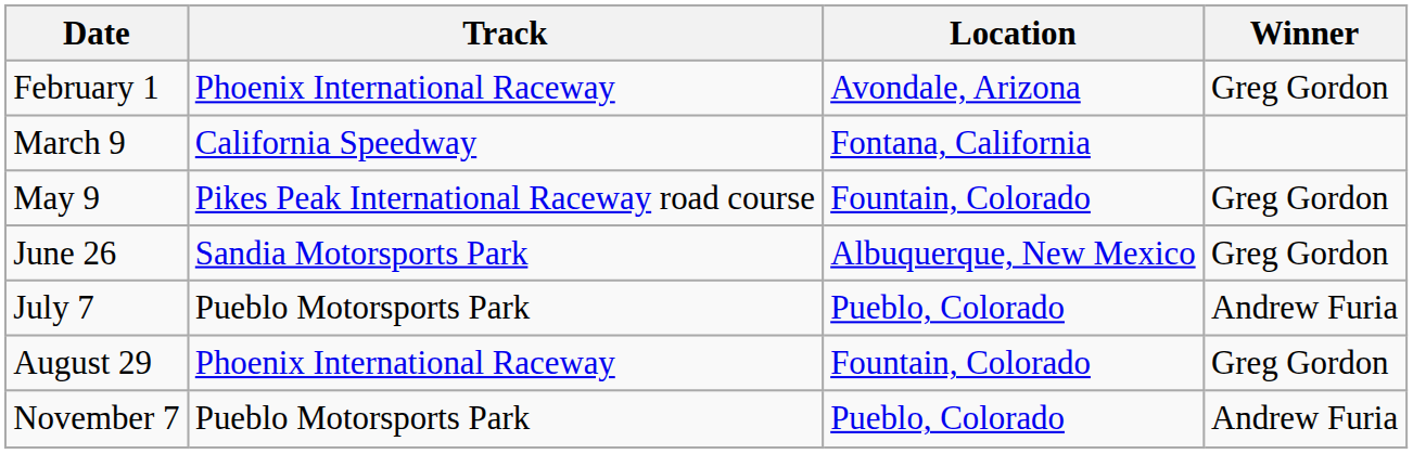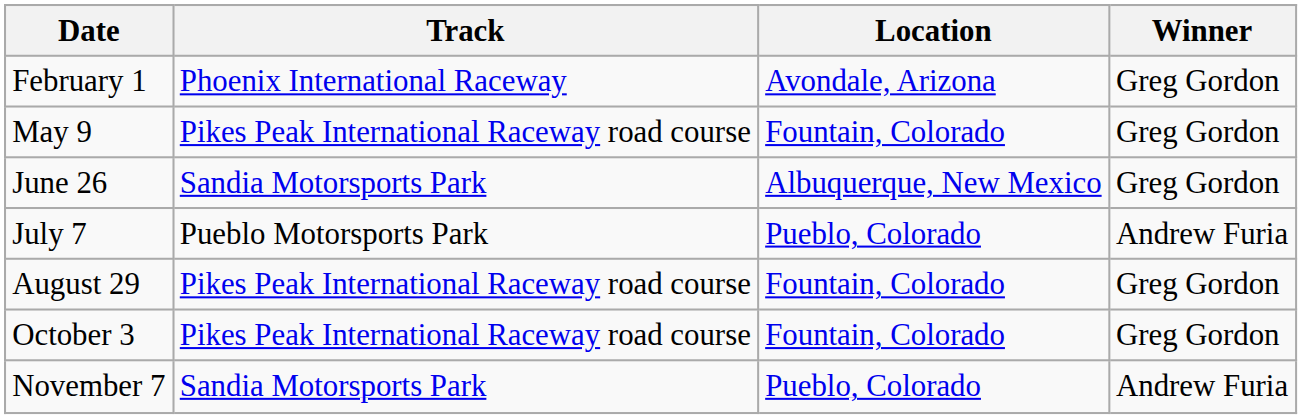- row: March 9 | California Speedway | Fontana, California
August 29 | Track: Phoenix International Raceway -> Pikes Peak International Raceway road course
+ row: October 3 | Pikes Peak International Raceway road course | Fountain, Colorado | Greg Gordon
November 7 | Track: Pueblo Motorsports Park -> Sandia Motorsports Park
